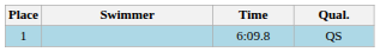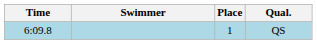columns swapped: Place <-> Time
